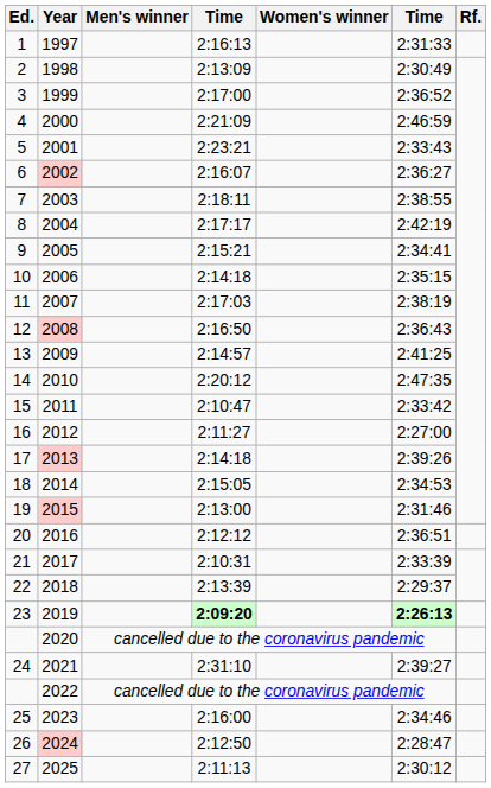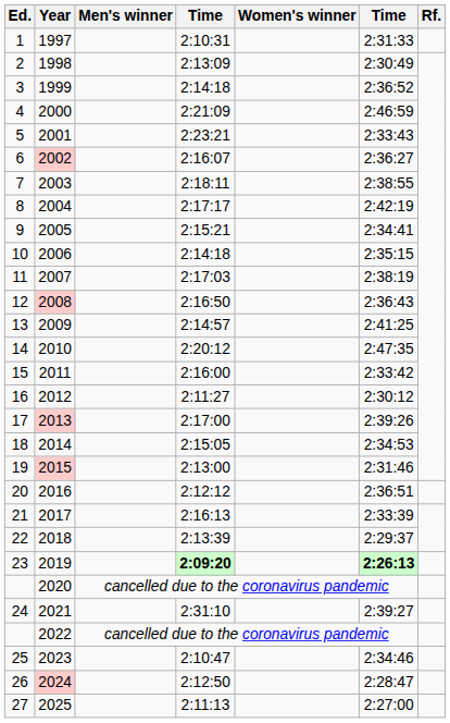1997 | column 4: 2:16:13 -> 2:10:31
1999 | column 4: 2:17:00 -> 2:14:18
2011 | column 4: 2:10:47 -> 2:16:00
2012 | column 6: 2:27:00 -> 2:30:12
2013 | column 4: 2:14:18 -> 2:17:00
2017 | column 4: 2:10:31 -> 2:16:13
2023 | column 4: 2:16:00 -> 2:10:47
2025 | column 6: 2:30:12 -> 2:27:00
